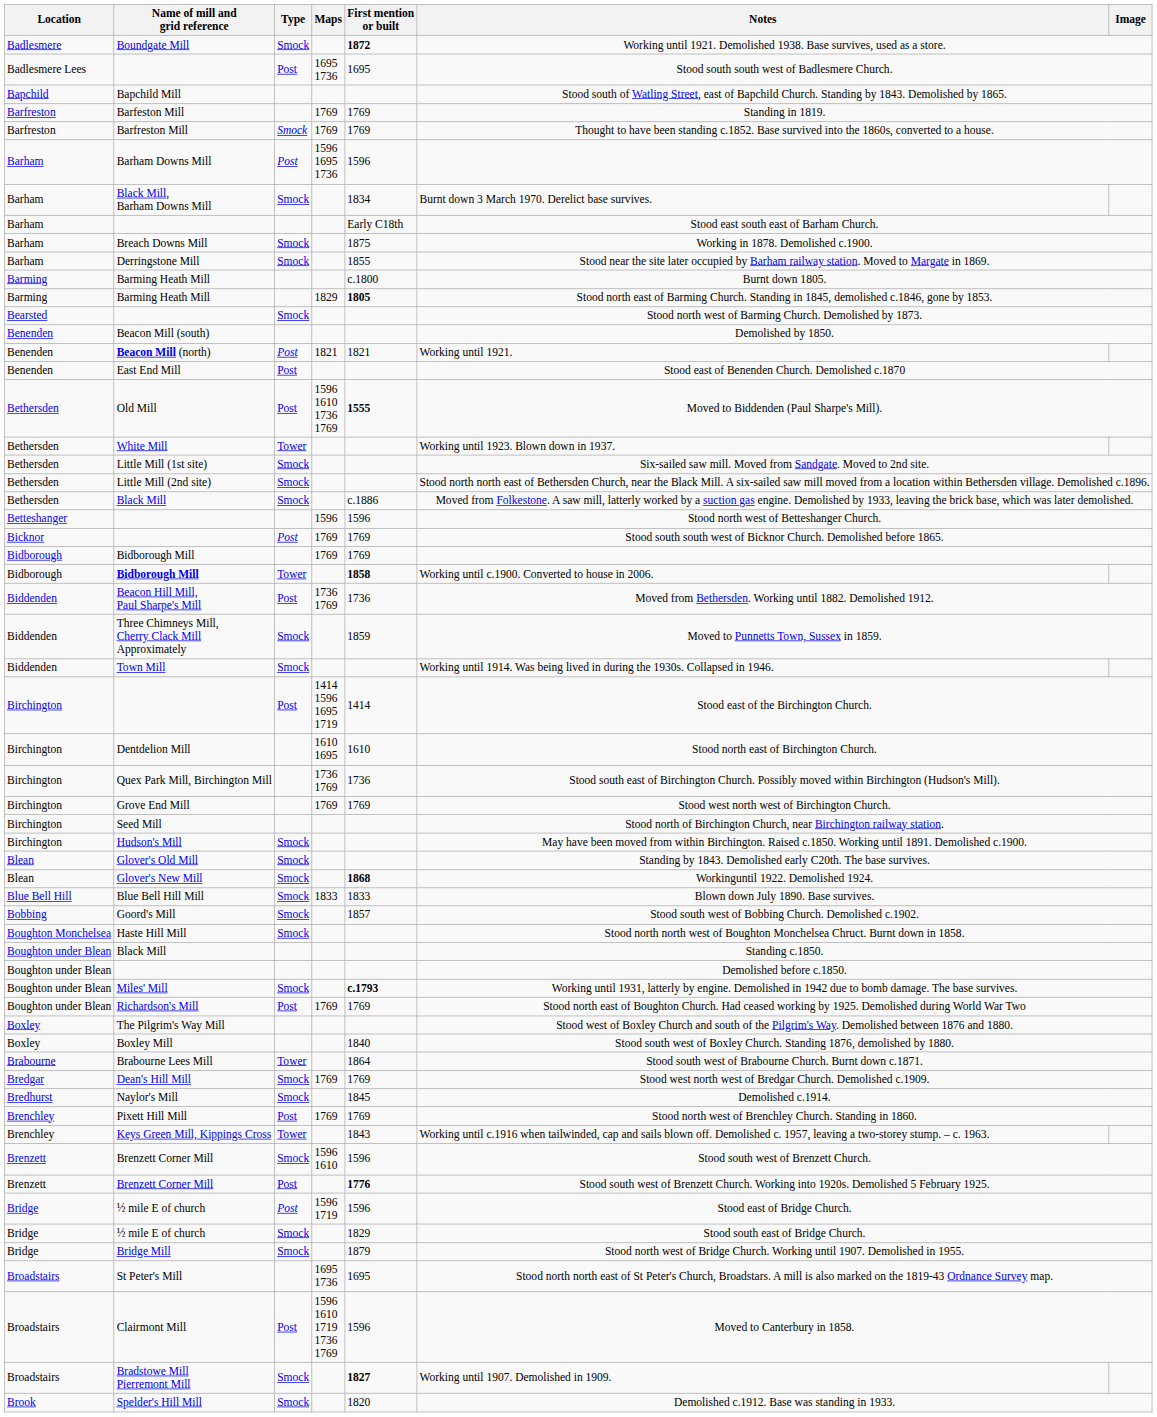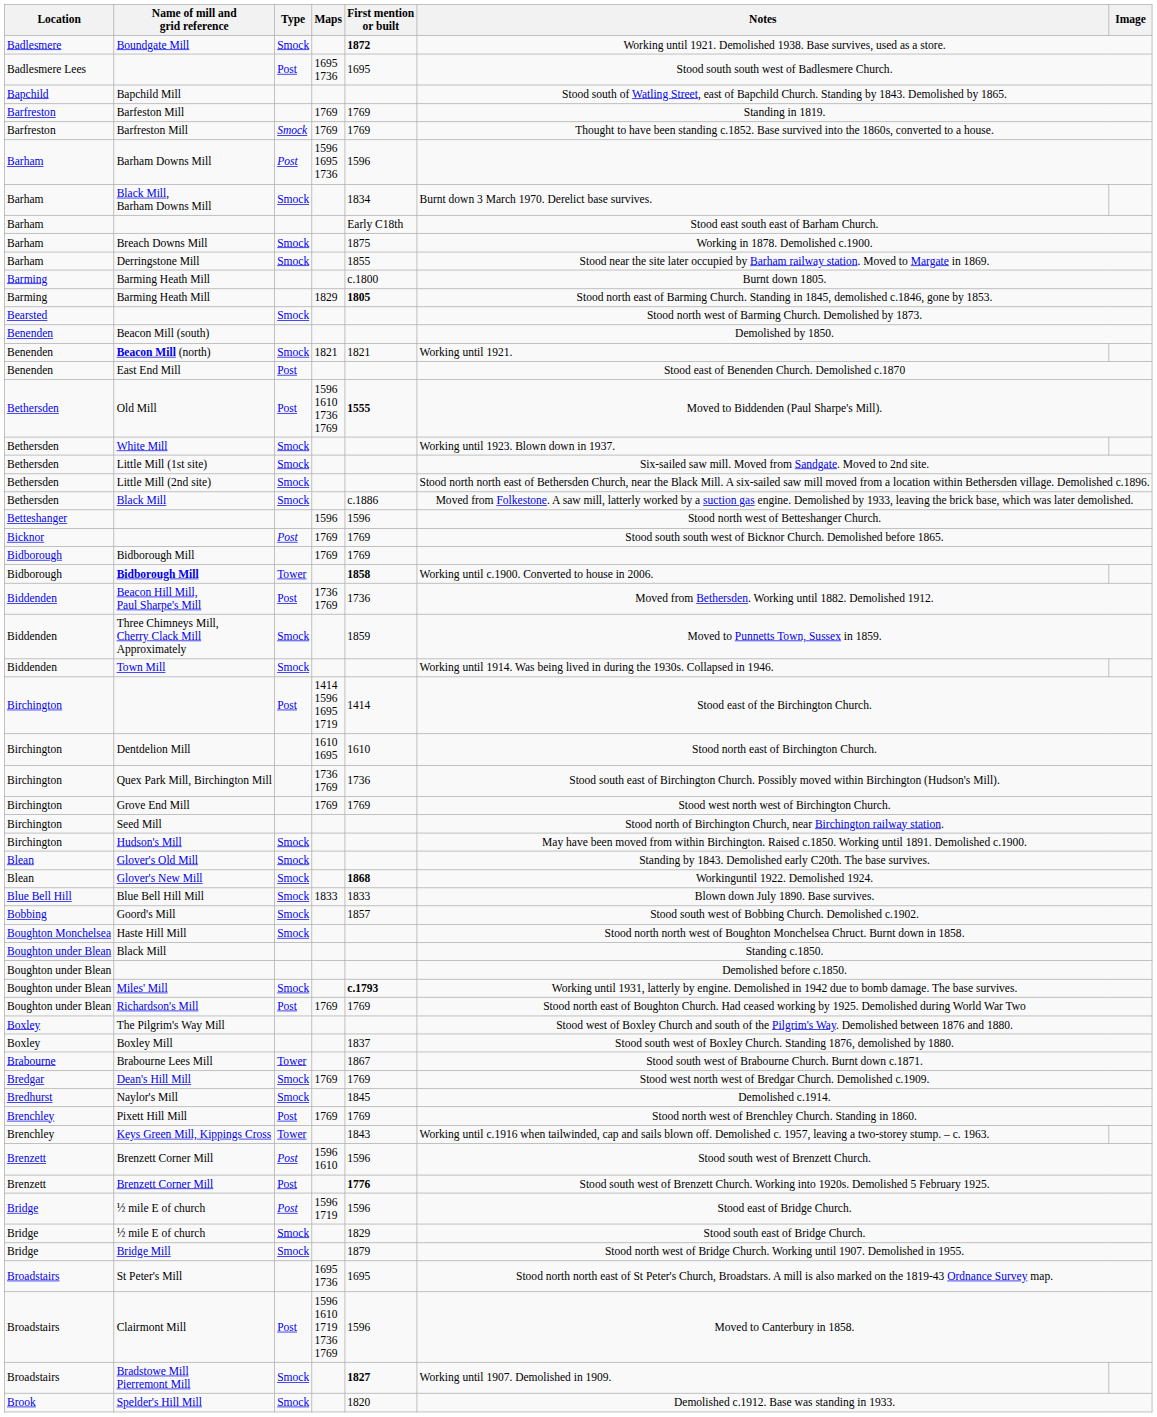Beacon Mill (north) | Type: Post -> Smock
White Mill | Type: Tower -> Smock
Boxley Mill | First mention or built: 1840 -> 1837
Brabourne Lees Mill | First mention or built: 1864 -> 1867
Brenzett Corner Mill / 1596 1610 | Type: Smock -> Post
